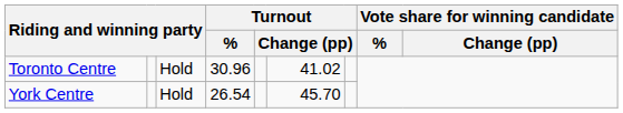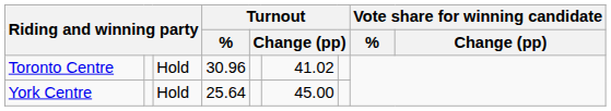York Centre | Turnout / %: 26.54 -> 25.64
York Centre | column 6: 45.70 -> 45.00
